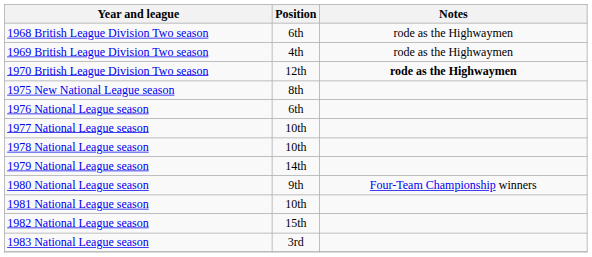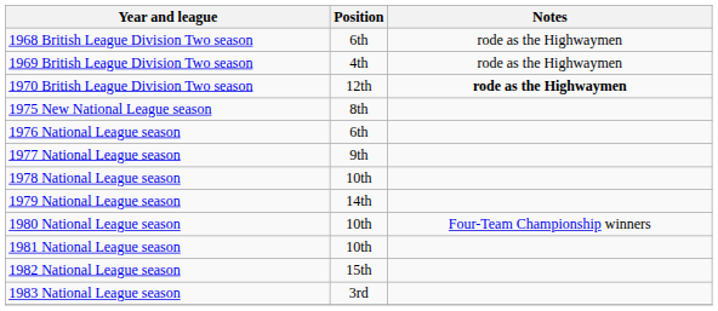1977 National League season | Position: 10th -> 9th
1980 National League season | Position: 9th -> 10th
